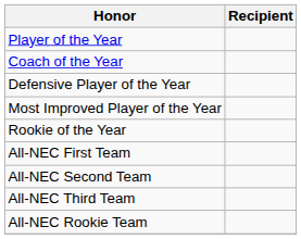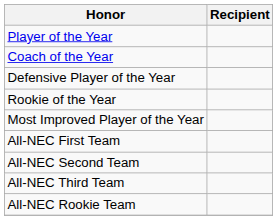rows swapped: Rookie of the Year <-> Most Improved Player of the Year
